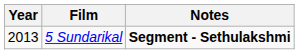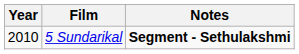5 Sundarikal | Year: 2013 -> 2010
